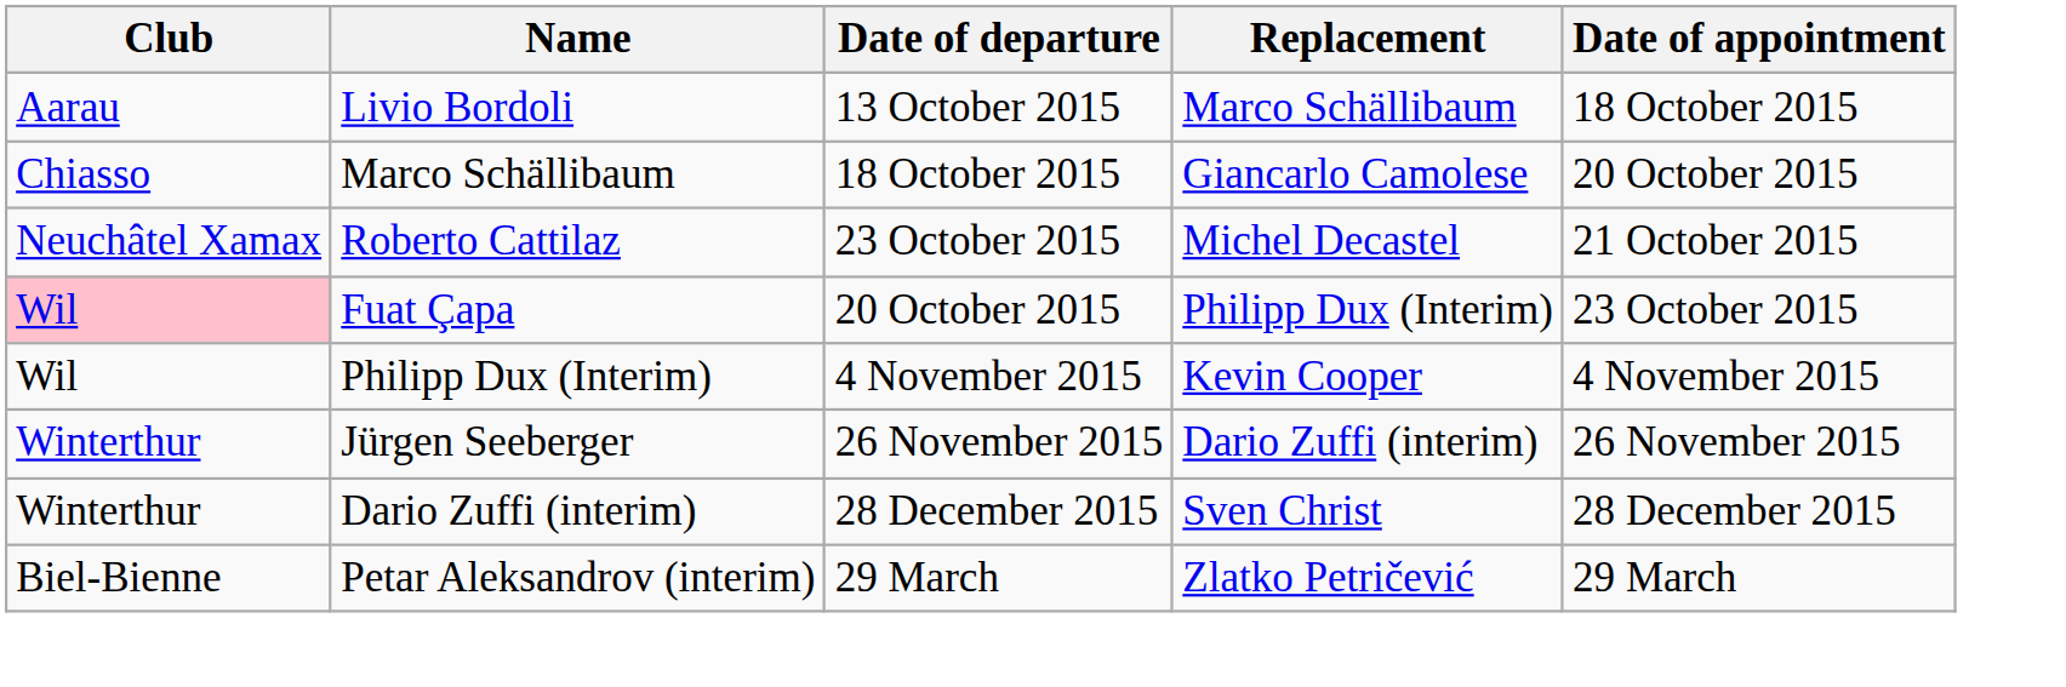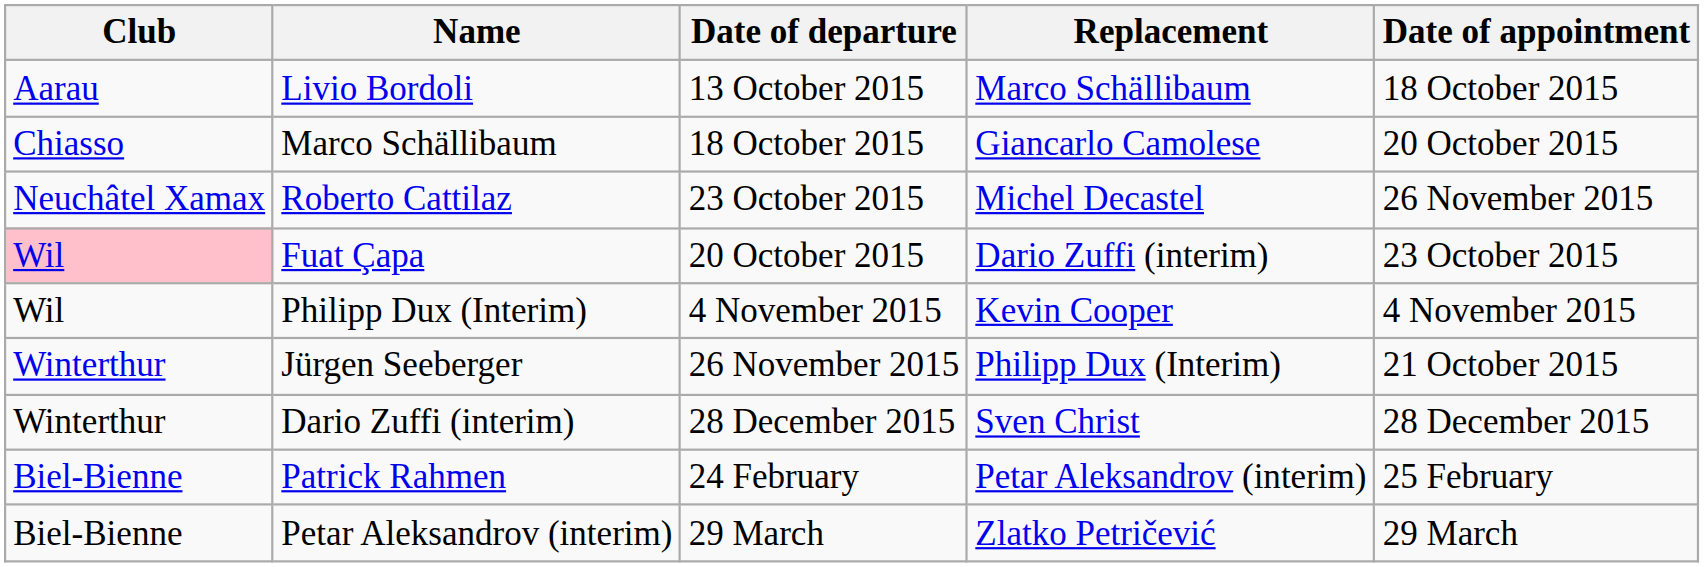Roberto Cattilaz | Date of appointment: 21 October 2015 -> 26 November 2015
Fuat Çapa | Replacement: Philipp Dux (Interim) -> Dario Zuffi (interim)
Jürgen Seeberger | Replacement: Dario Zuffi (interim) -> Philipp Dux (Interim)
Jürgen Seeberger | Date of appointment: 26 November 2015 -> 21 October 2015
+ row: Biel-Bienne | Patrick Rahmen | 24 February | Petar Aleksandrov (interim) | 25 February
